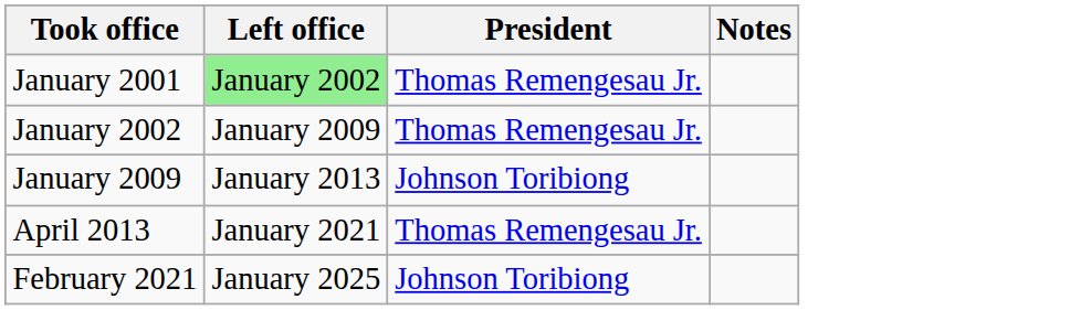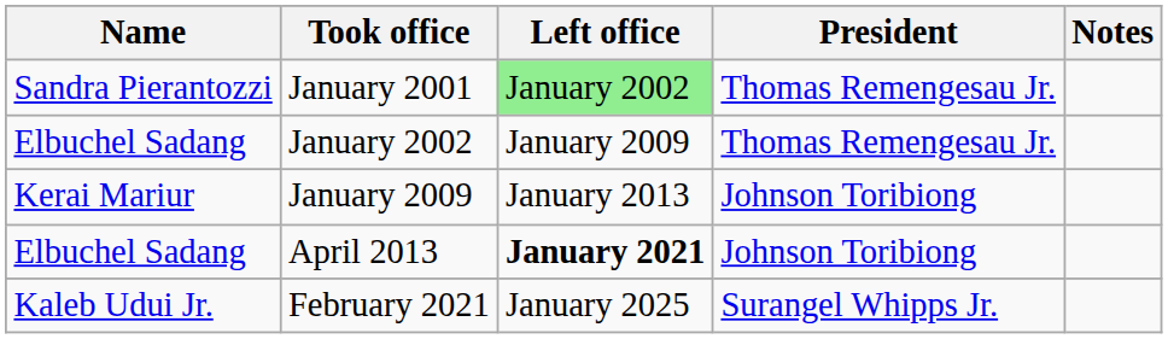+ column: Name | Sandra Pierantozzi | Elbuchel Sadang | Kerai Mariur | Elbuchel Sadang | Kaleb Udui Jr.
April 2013 | Left office: normal -> bold
April 2013 | President: Thomas Remengesau Jr. -> Johnson Toribiong
February 2021 | President: Johnson Toribiong -> Surangel Whipps Jr.
